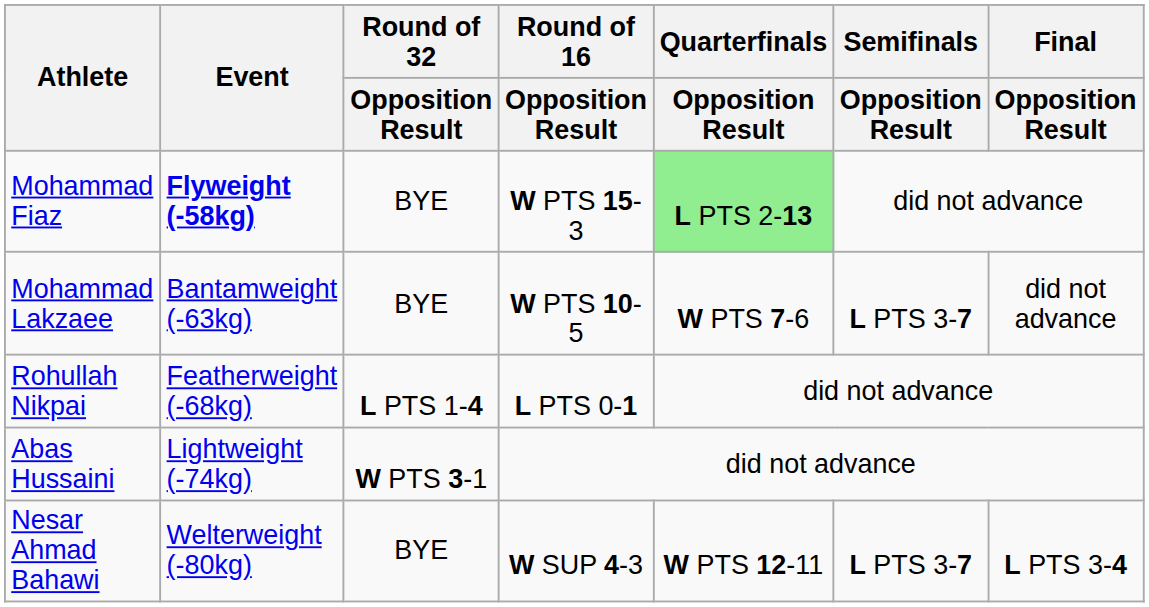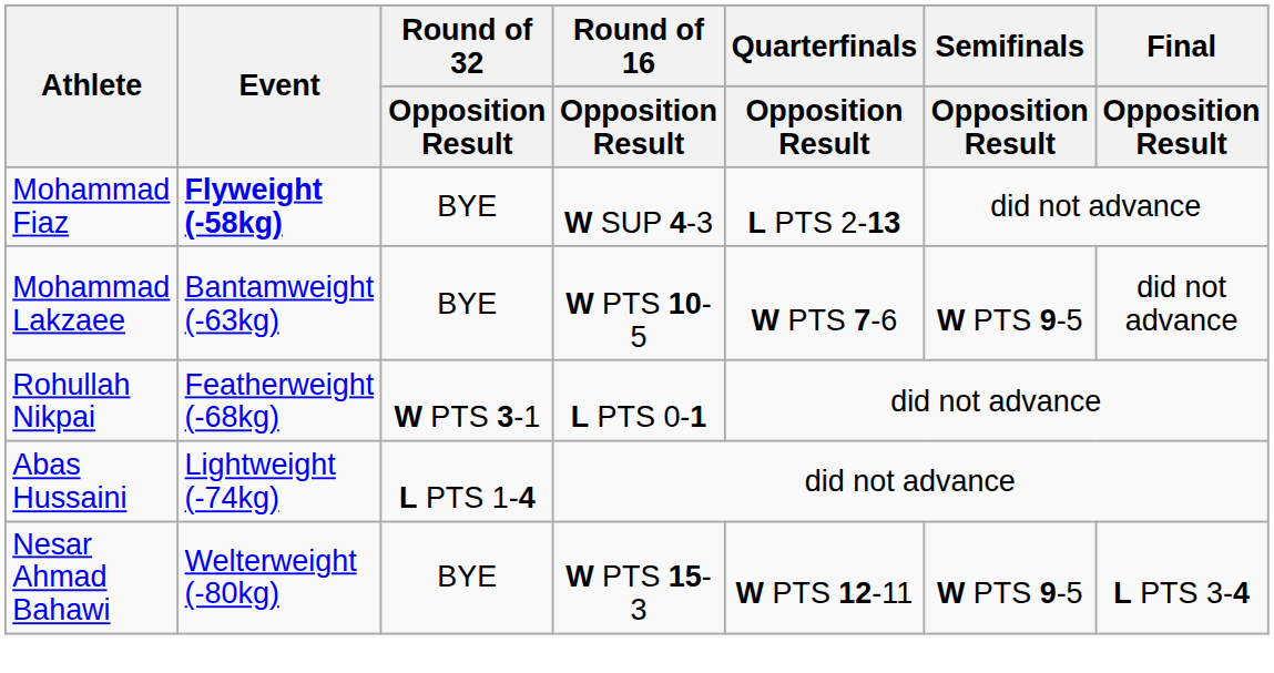Mohammad Fiaz | Round of 16 / Opposition Result: W PTS 15-3 -> W SUP 4-3
Mohammad Fiaz | Quarterfinals / Opposition Result: lightgreen background -> no background
Mohammad Lakzaee | Semifinals / Opposition Result: L PTS 3-7 -> W PTS 9-5
Rohullah Nikpai | Round of 32 / Opposition Result: L PTS 1-4 -> W PTS 3-1
Abas Hussaini | Round of 32 / Opposition Result: W PTS 3-1 -> L PTS 1-4
Nesar Ahmad Bahawi | Round of 16 / Opposition Result: W SUP 4-3 -> W PTS 15-3
Nesar Ahmad Bahawi | Semifinals / Opposition Result: L PTS 3-7 -> W PTS 9-5
